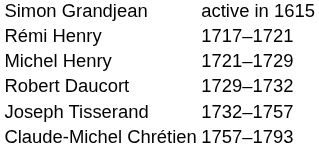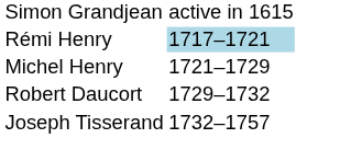Rémi Henry | column 2: no background -> lightblue background
- row: Claude-Michel Chrétien | 1757–1793
